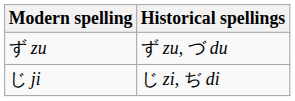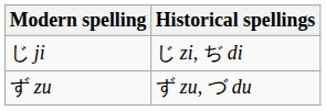rows swapped: じ ji <-> ず zu
